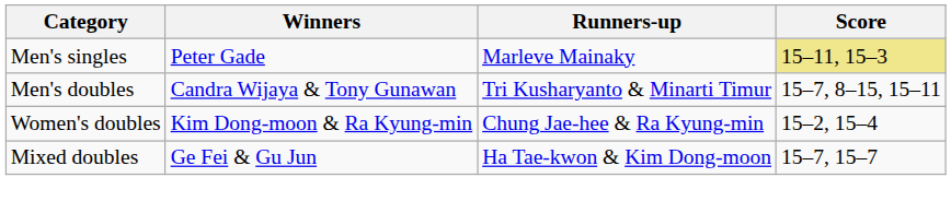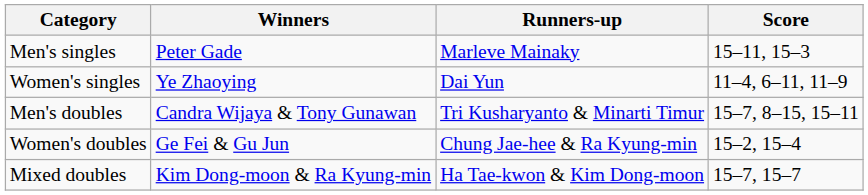Men's singles | Score: khaki background -> no background
+ row: Women's singles | Ye Zhaoying | Dai Yun | 11–4, 6–11, 11–9
Women's doubles | Winners: Kim Dong-moon & Ra Kyung-min -> Ge Fei & Gu Jun
Mixed doubles | Winners: Ge Fei & Gu Jun -> Kim Dong-moon & Ra Kyung-min
